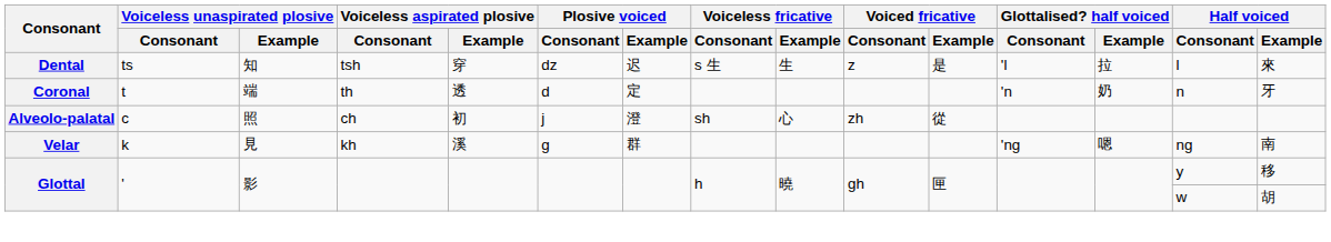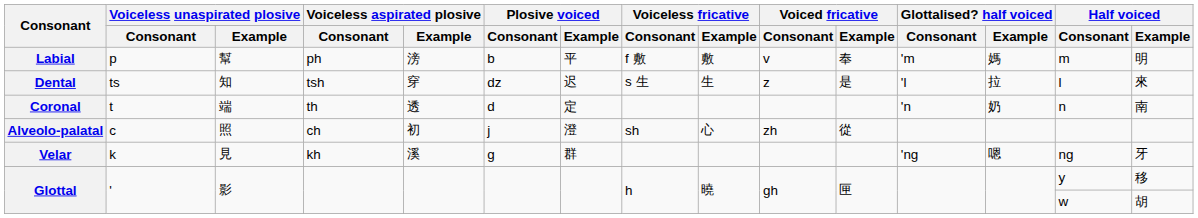+ row: Labial | p | 幫 | ph | 滂 | b | 平 | f 敷 | 敷 | v | 奉 | 'm | 媽 | m | 明
Coronal | Half voiced / Example: 牙 -> 南
Velar | Half voiced / Example: 南 -> 牙
